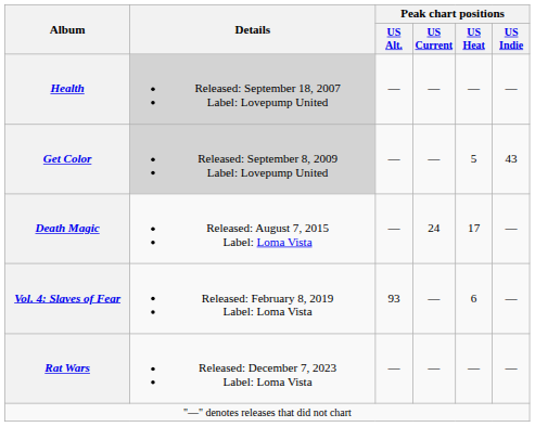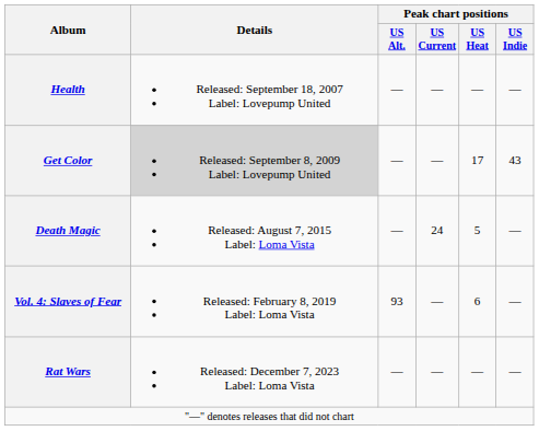Health | Details: lightgrey background -> no background
Get Color | Peak chart positions / US Heat: 5 -> 17
Death Magic | Peak chart positions / US Heat: 17 -> 5
